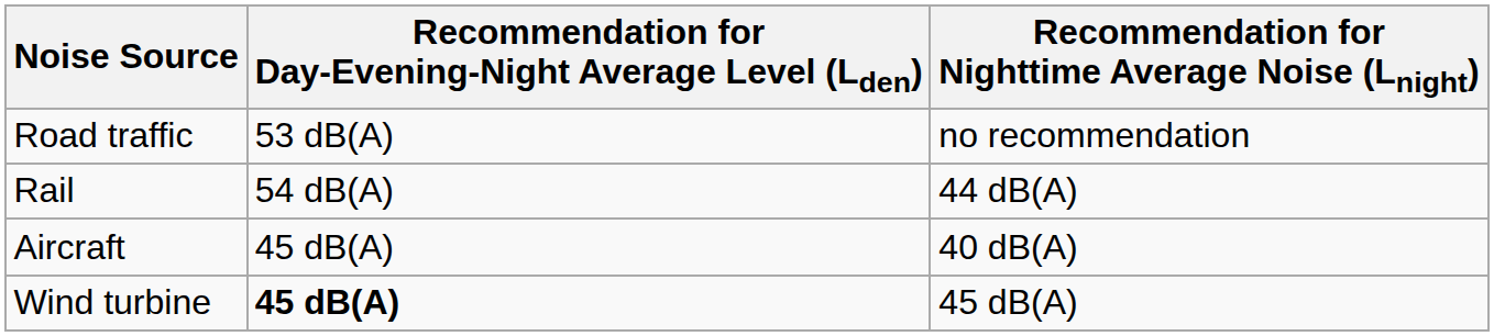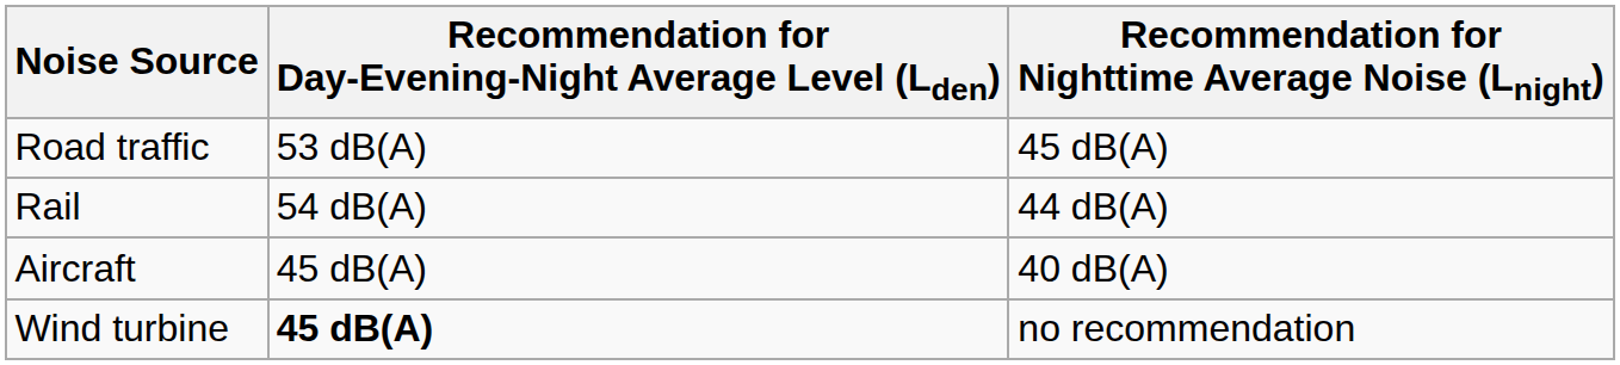Road traffic | Recommendation for Nighttime Average Noise (Lnight): no recommendation -> 45 dB(A)
Wind turbine | Recommendation for Nighttime Average Noise (Lnight): 45 dB(A) -> no recommendation
